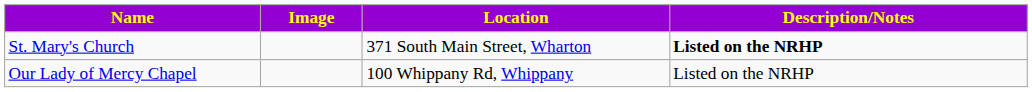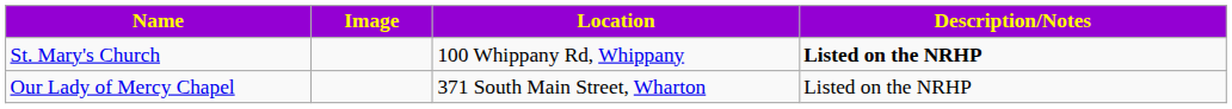St. Mary's Church | Location: 371 South Main Street, Wharton -> 100 Whippany Rd, Whippany
Our Lady of Mercy Chapel | Location: 100 Whippany Rd, Whippany -> 371 South Main Street, Wharton
